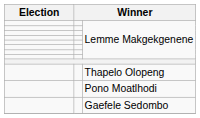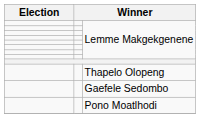rows swapped: Pono Moatlhodi <-> Gaefele Sedombo
